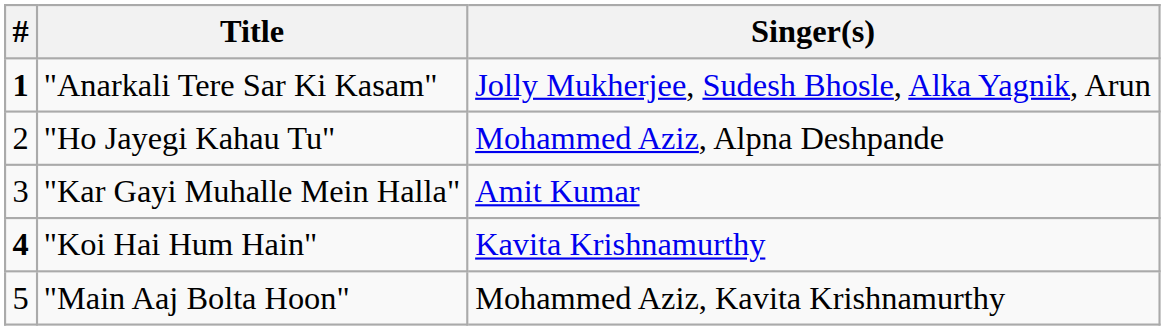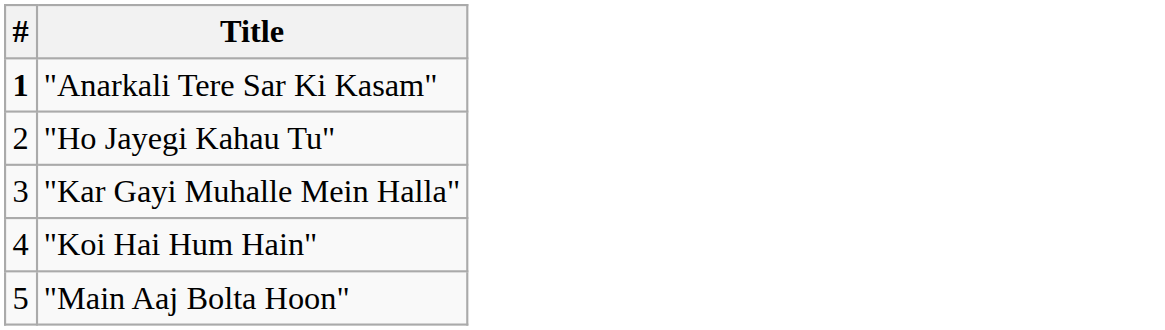- column: Singer(s) | Jolly Mukherjee, Sudesh Bhosle, Alka Yagnik, Arun | Mohammed Aziz, Alpna Deshpande | Amit Kumar | Kavita Krishnamurthy | Mohammed Aziz, Kavita Krishnamurthy
"Koi Hai Hum Hain" | #: bold -> normal
